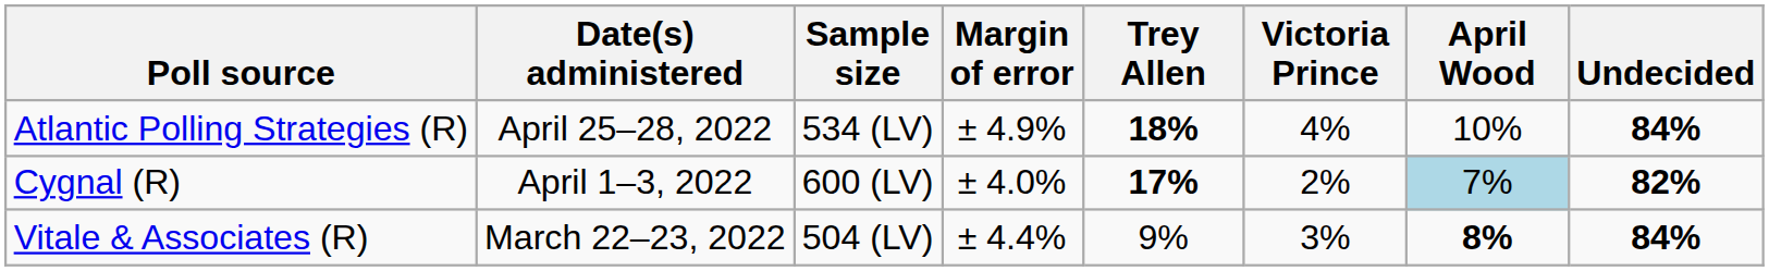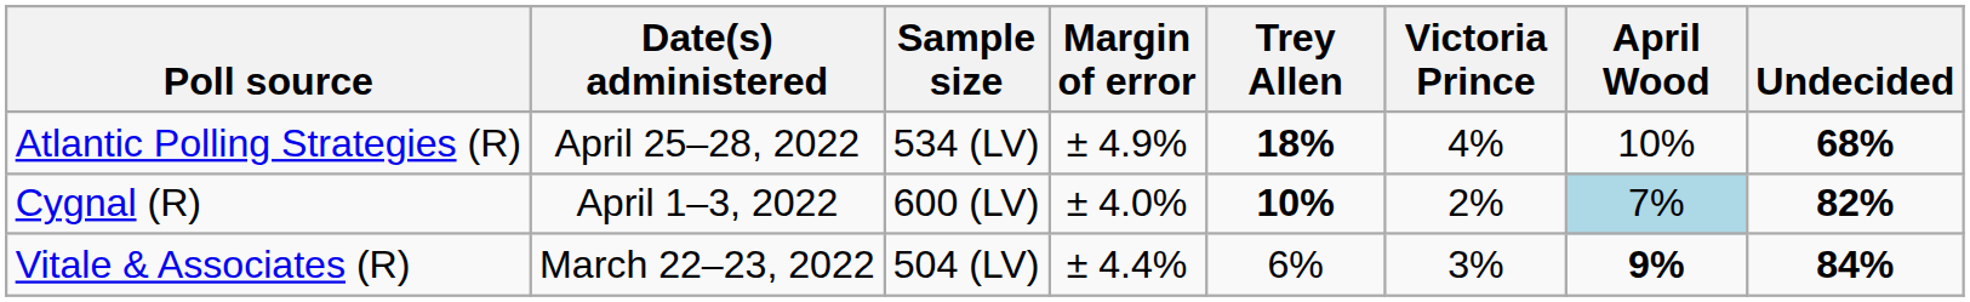Atlantic Polling Strategies (R) | Undecided: 84% -> 68%
Cygnal (R) | Trey Allen: 17% -> 10%
Vitale & Associates (R) | Trey Allen: 9% -> 6%
Vitale & Associates (R) | April Wood: 8% -> 9%
